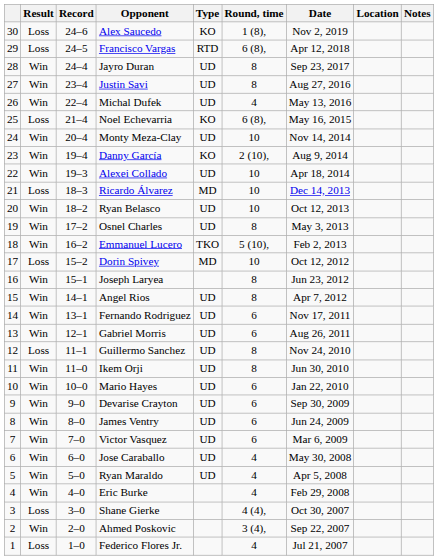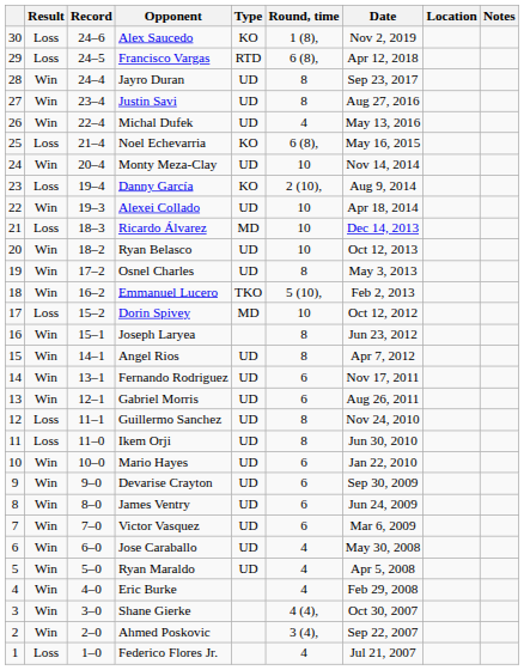Danny García | Result: Win -> Loss
Ikem Orji | Result: Win -> Loss
Shane Gierke | Result: Loss -> Win
